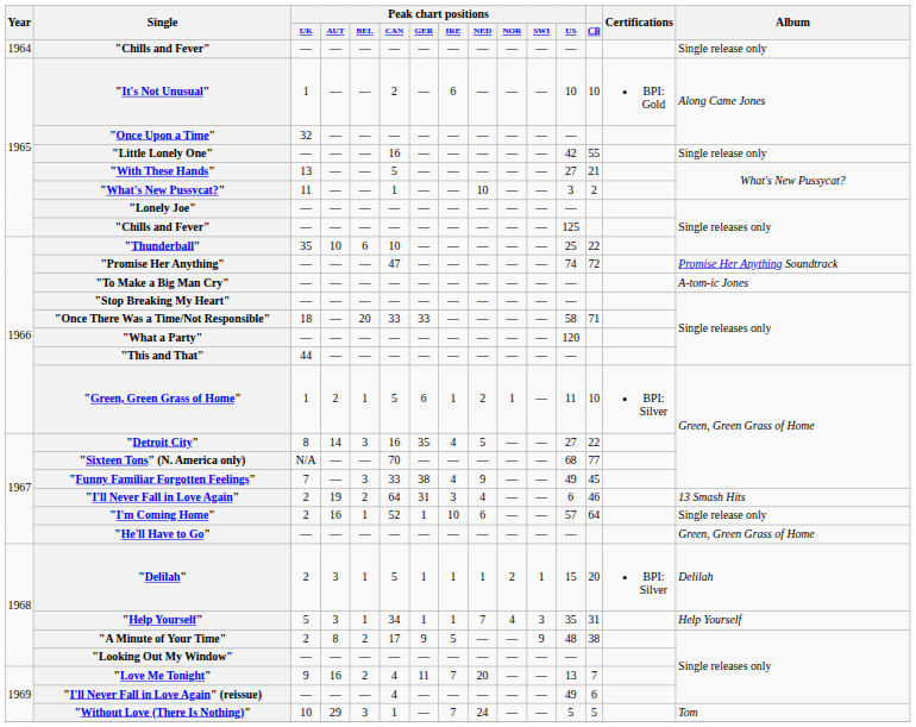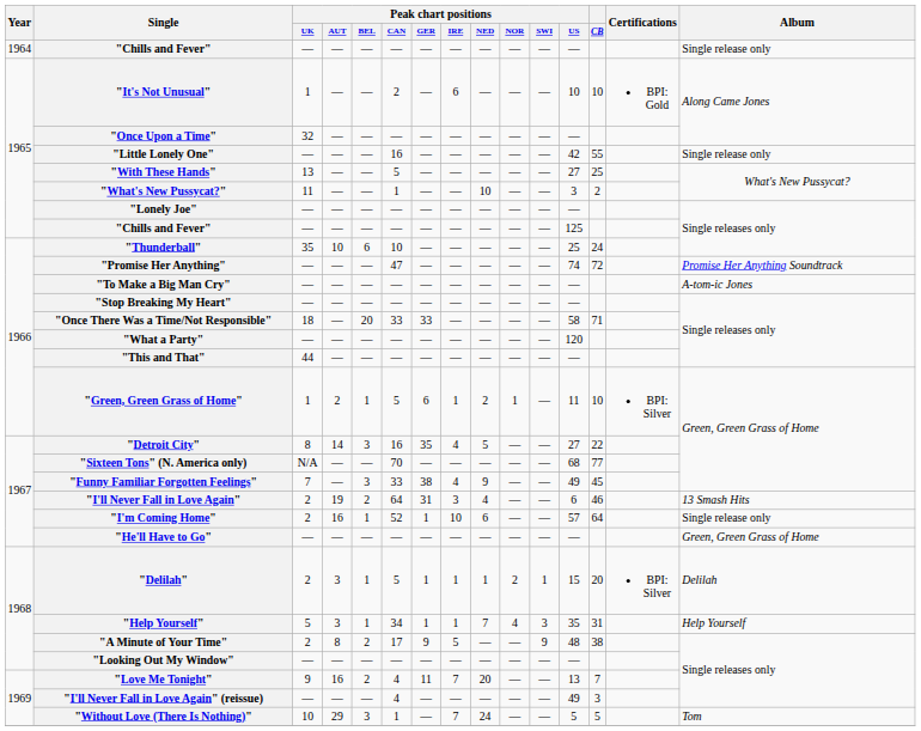"With These Hands" | CB: 21 -> 25
"Thunderball" | CB: 22 -> 24
"I'll Never Fall in Love Again" (reissue) | CB: 6 -> 3
